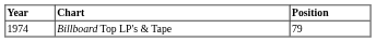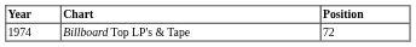Billboard Top LP's & Tape | Position: 79 -> 72
